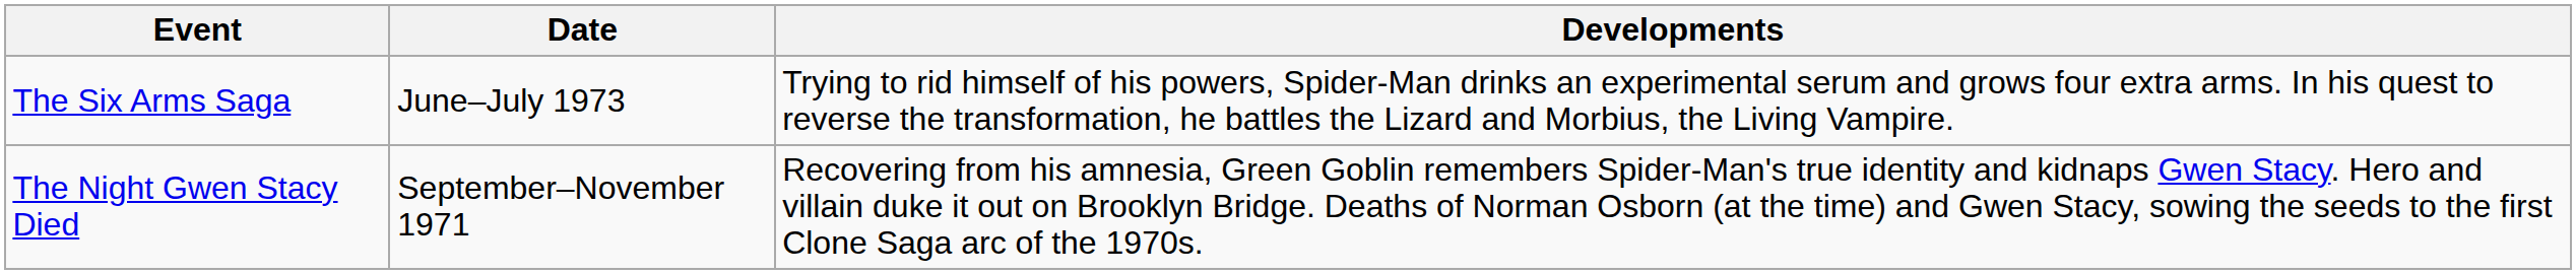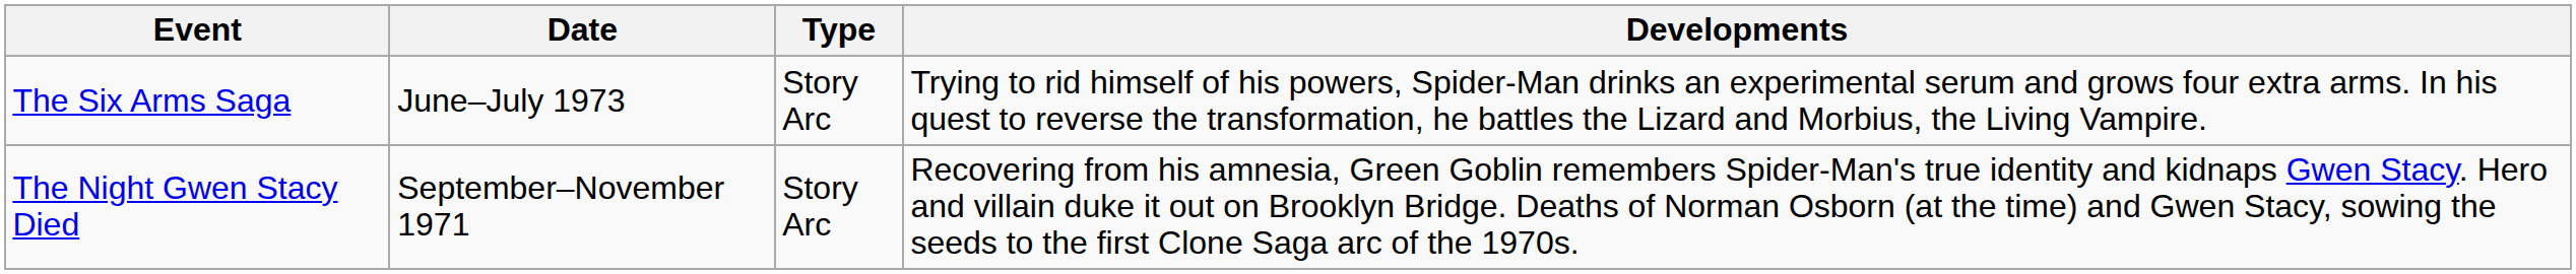+ column: Type | Story Arc | Story Arc
